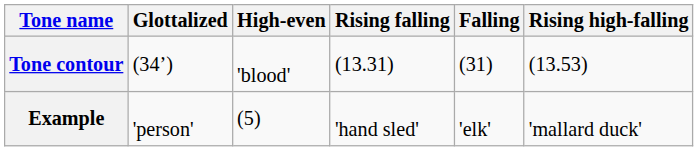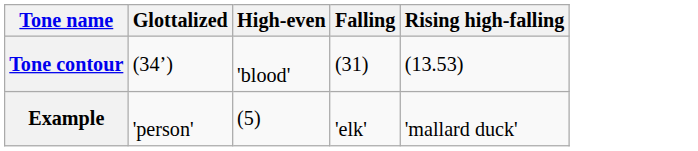- column: Rising falling | (13.31) | 'hand sled'
